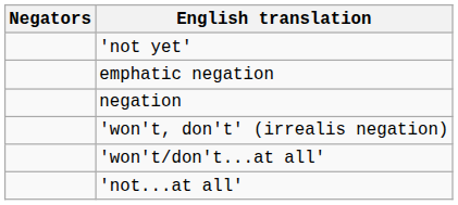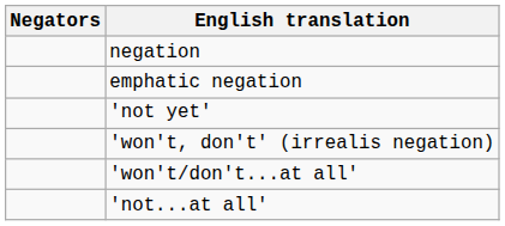rows swapped: negation <-> 'not yet'
